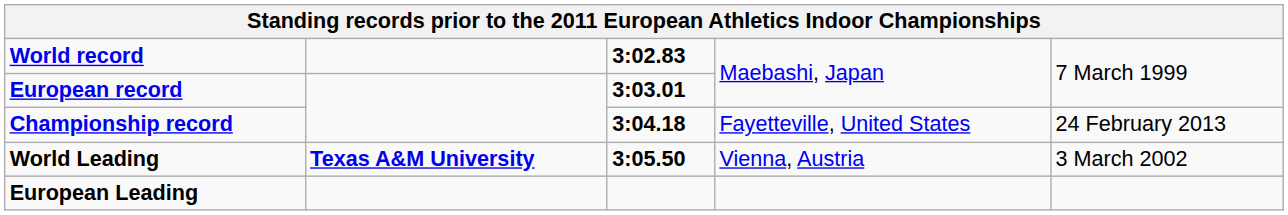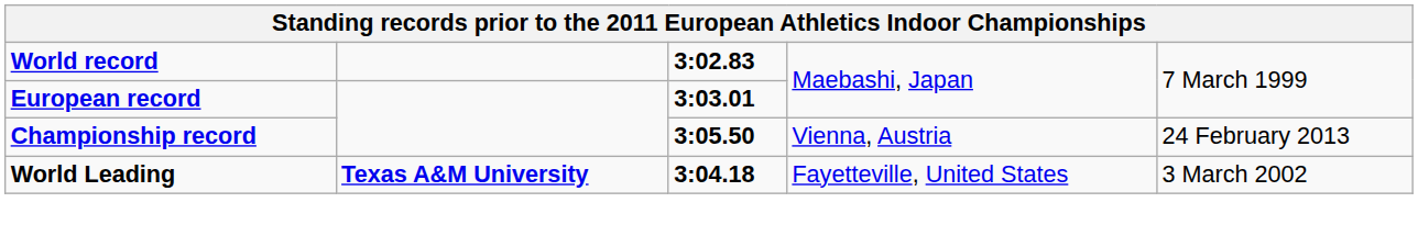Championship record | column 3: 3:04.18 -> 3:05.50
Championship record | column 4: Fayetteville, United States -> Vienna, Austria
World Leading | column 3: 3:05.50 -> 3:04.18
World Leading | column 4: Vienna, Austria -> Fayetteville, United States
- row: European Leading
